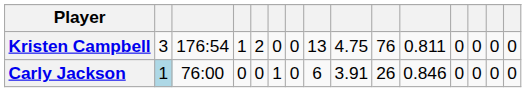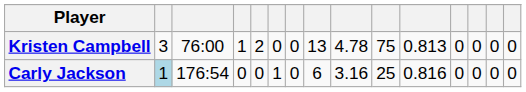Kristen Campbell | column 3: 176:54 -> 76:00
Kristen Campbell | column 9: 4.75 -> 4.78
Kristen Campbell | column 10: 76 -> 75
Kristen Campbell | column 11: 0.811 -> 0.813
Carly Jackson | column 3: 76:00 -> 176:54
Carly Jackson | column 9: 3.91 -> 3.16
Carly Jackson | column 10: 26 -> 25
Carly Jackson | column 11: 0.846 -> 0.816
